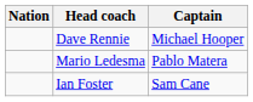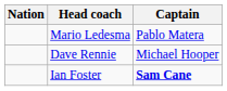rows swapped: Mario Ledesma <-> Dave Rennie
Ian Foster | Captain: normal -> bold
